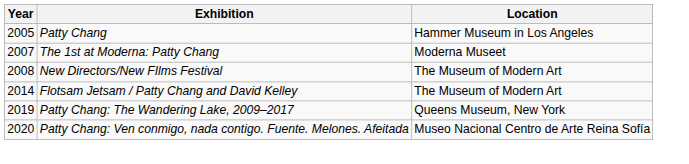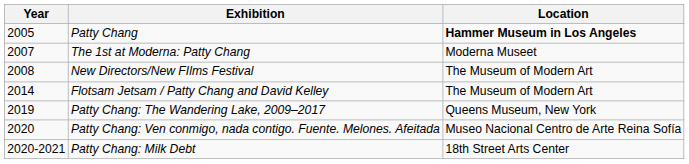Patty Chang | Location: normal -> bold
+ row: 2020-2021 | Patty Chang: Milk Debt | 18th Street Arts Center
